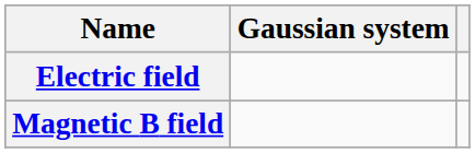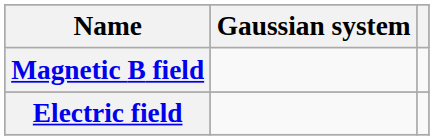rows swapped: Electric field <-> Magnetic B field
